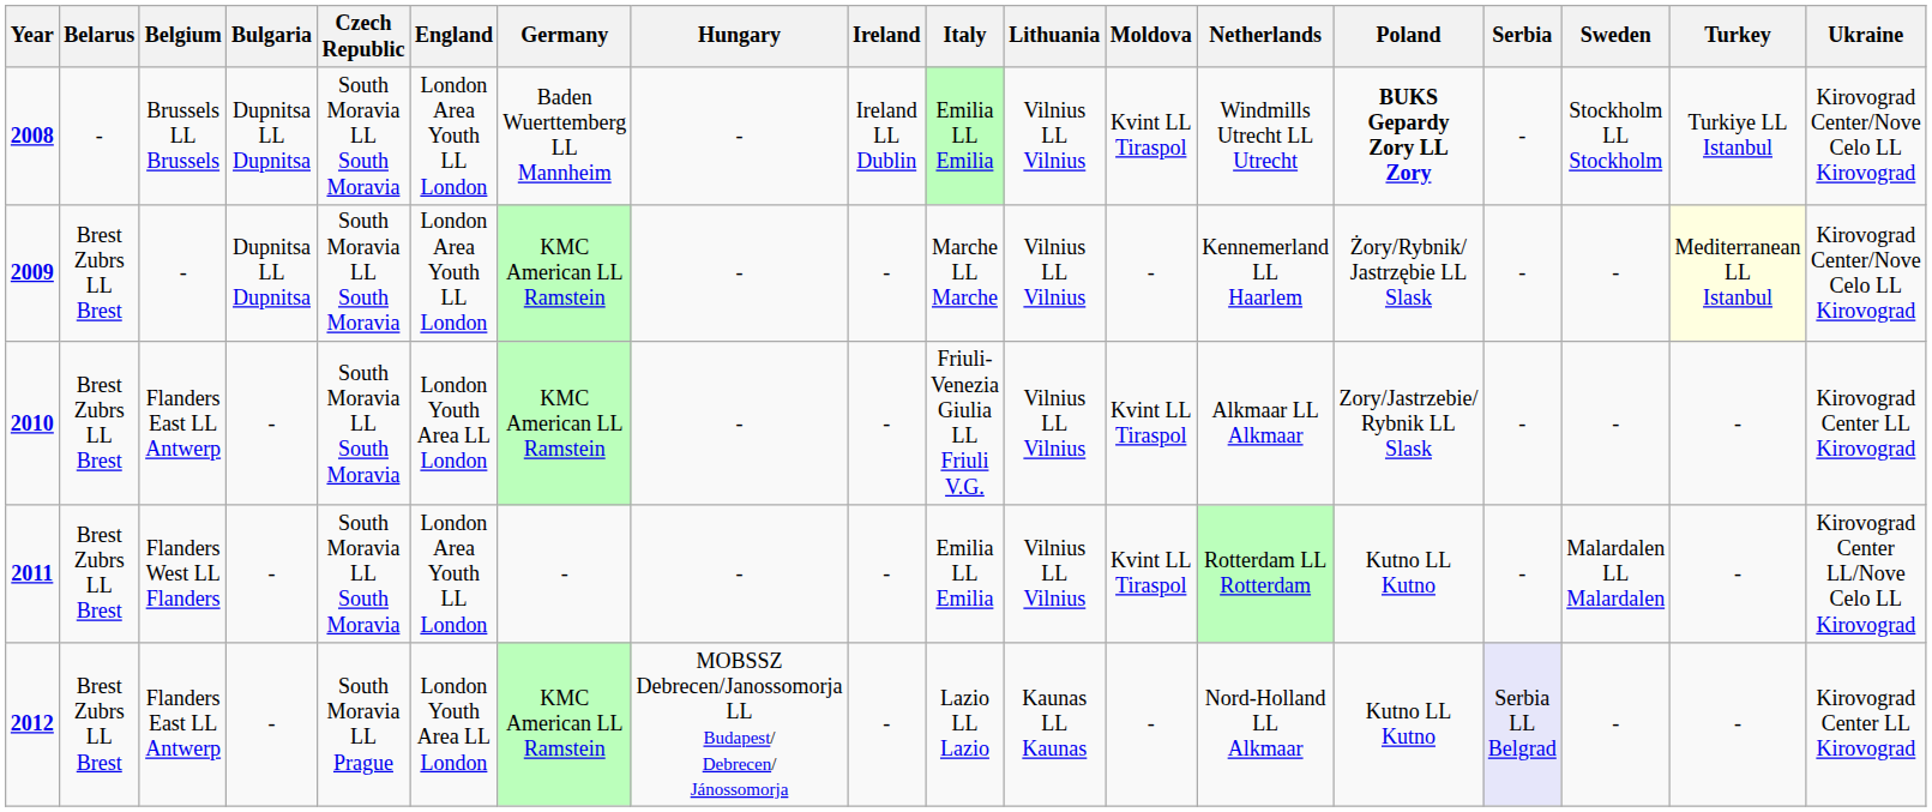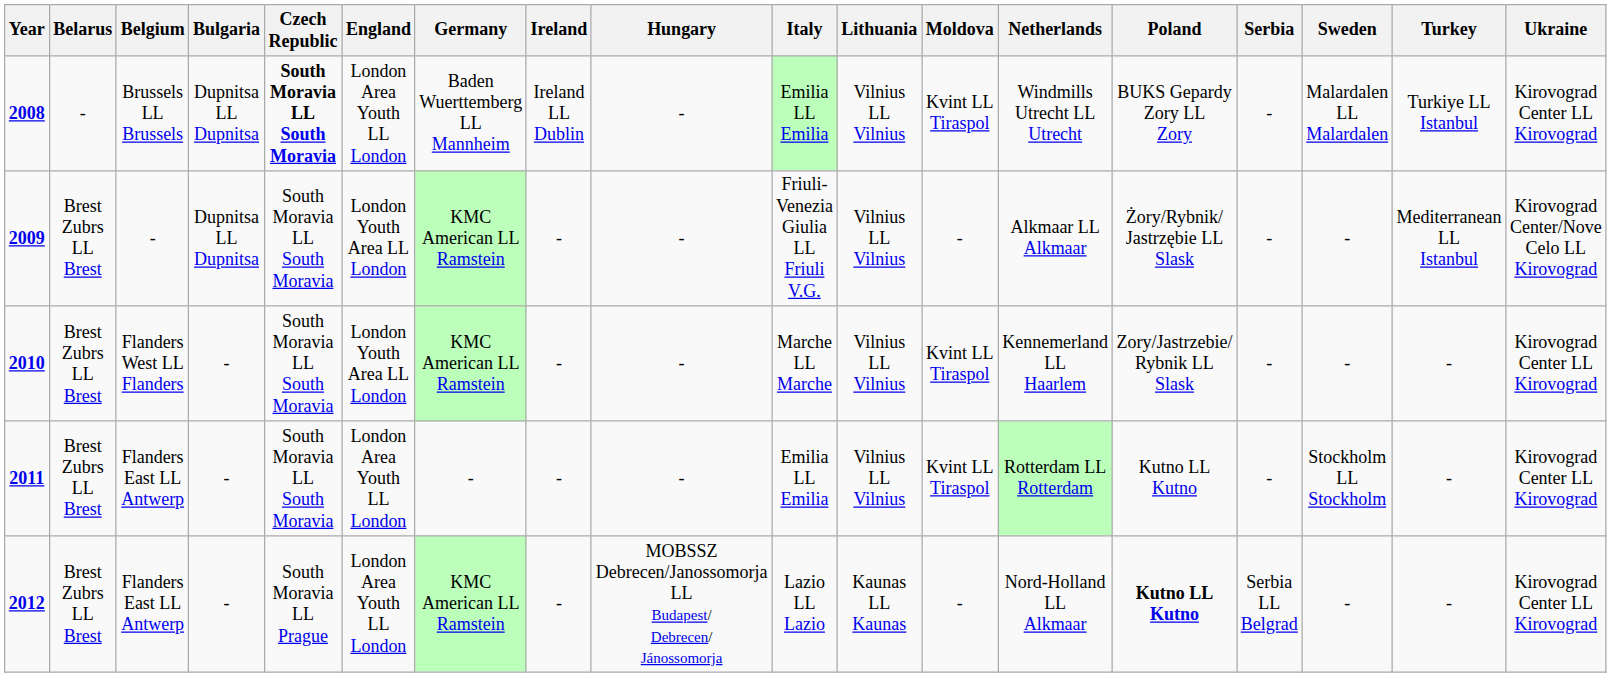columns swapped: Hungary <-> Ireland
2008 | Czech Republic: normal -> bold
2008 | Poland: bold -> normal
2008 | Sweden: Stockholm LL Stockholm -> Malardalen LL Malardalen
2008 | Ukraine: Kirovograd Center/Nove Celo LL Kirovograd -> Kirovograd Center LL Kirovograd
2009 | England: London Area Youth LL London -> London Youth Area LL London
2009 | Italy: Marche LL Marche -> Friuli-Venezia Giulia LL Friuli V.G.
2009 | Netherlands: Kennemerland LL Haarlem -> Alkmaar LL Alkmaar
2009 | Turkey: lightyellow background -> no background
2010 | Belgium: Flanders East LL Antwerp -> Flanders West LL Flanders
2010 | Italy: Friuli-Venezia Giulia LL Friuli V.G. -> Marche LL Marche
2010 | Netherlands: Alkmaar LL Alkmaar -> Kennemerland LL Haarlem
2011 | Belgium: Flanders West LL Flanders -> Flanders East LL Antwerp
2011 | Sweden: Malardalen LL Malardalen -> Stockholm LL Stockholm
2011 | Ukraine: Kirovograd Center LL/Nove Celo LL Kirovograd -> Kirovograd Center LL Kirovograd
2012 | England: London Youth Area LL London -> London Area Youth LL London
2012 | Poland: normal -> bold
2012 | Serbia: lavender background -> no background
